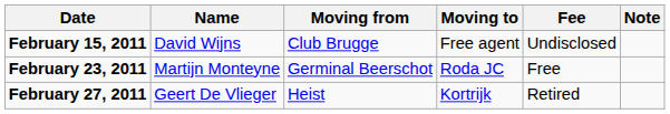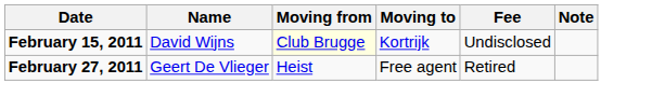February 15, 2011 | Moving from: no background -> lightyellow background
February 15, 2011 | Moving to: Free agent -> Kortrijk
- row: February 23, 2011 | Martijn Monteyne | Germinal Beerschot | Roda JC | Free
February 27, 2011 | Moving to: Kortrijk -> Free agent
